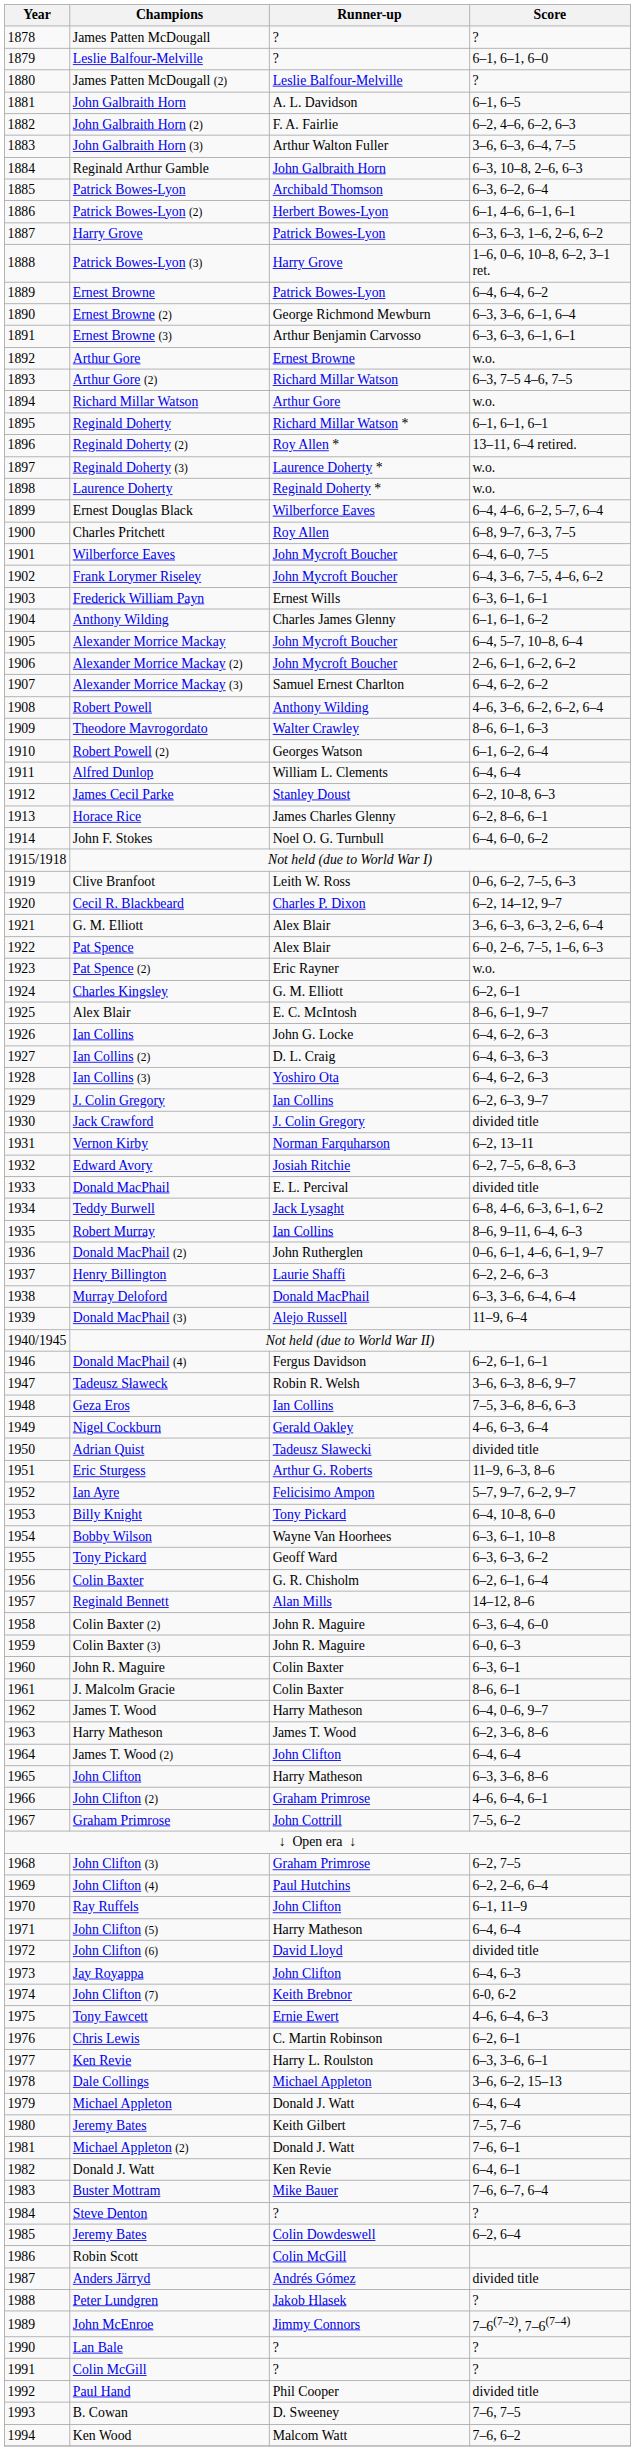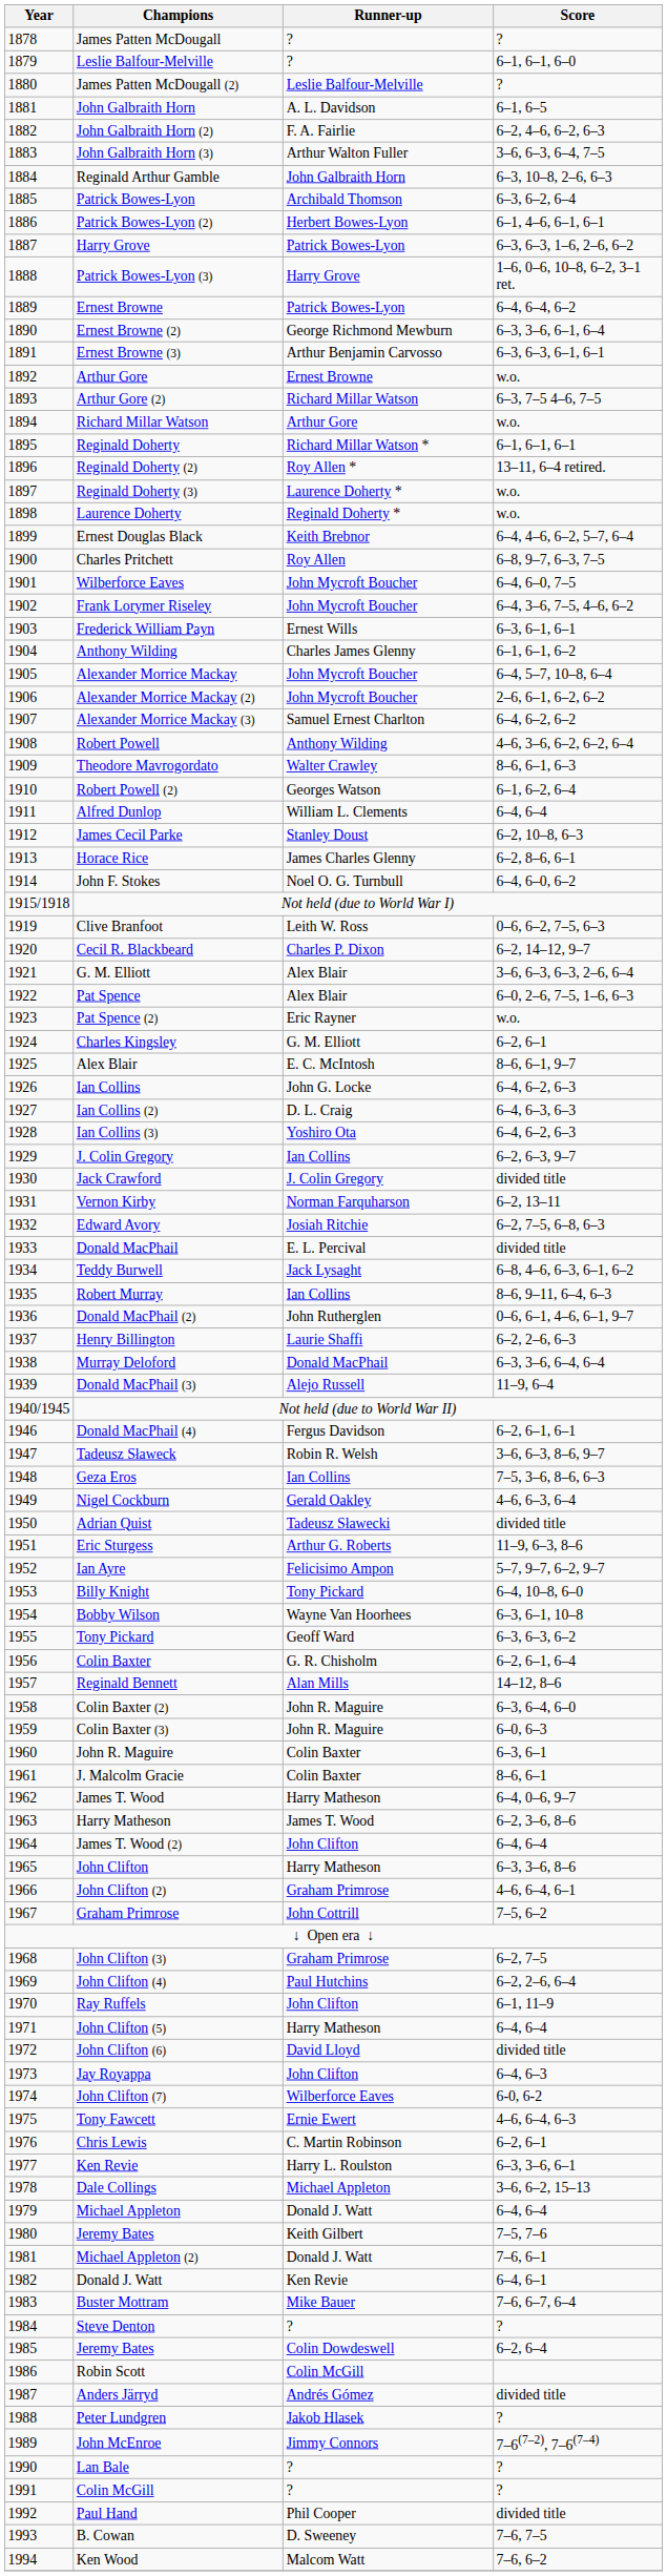Ernest Douglas Black | Runner-up: Wilberforce Eaves -> Keith Brebnor
John Clifton (7) | Runner-up: Keith Brebnor -> Wilberforce Eaves
